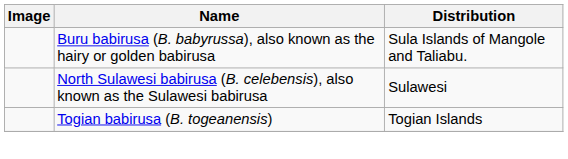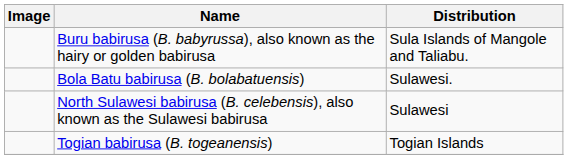+ row: Bola Batu babirusa (B. bolabatuensis) | Sulawesi.
